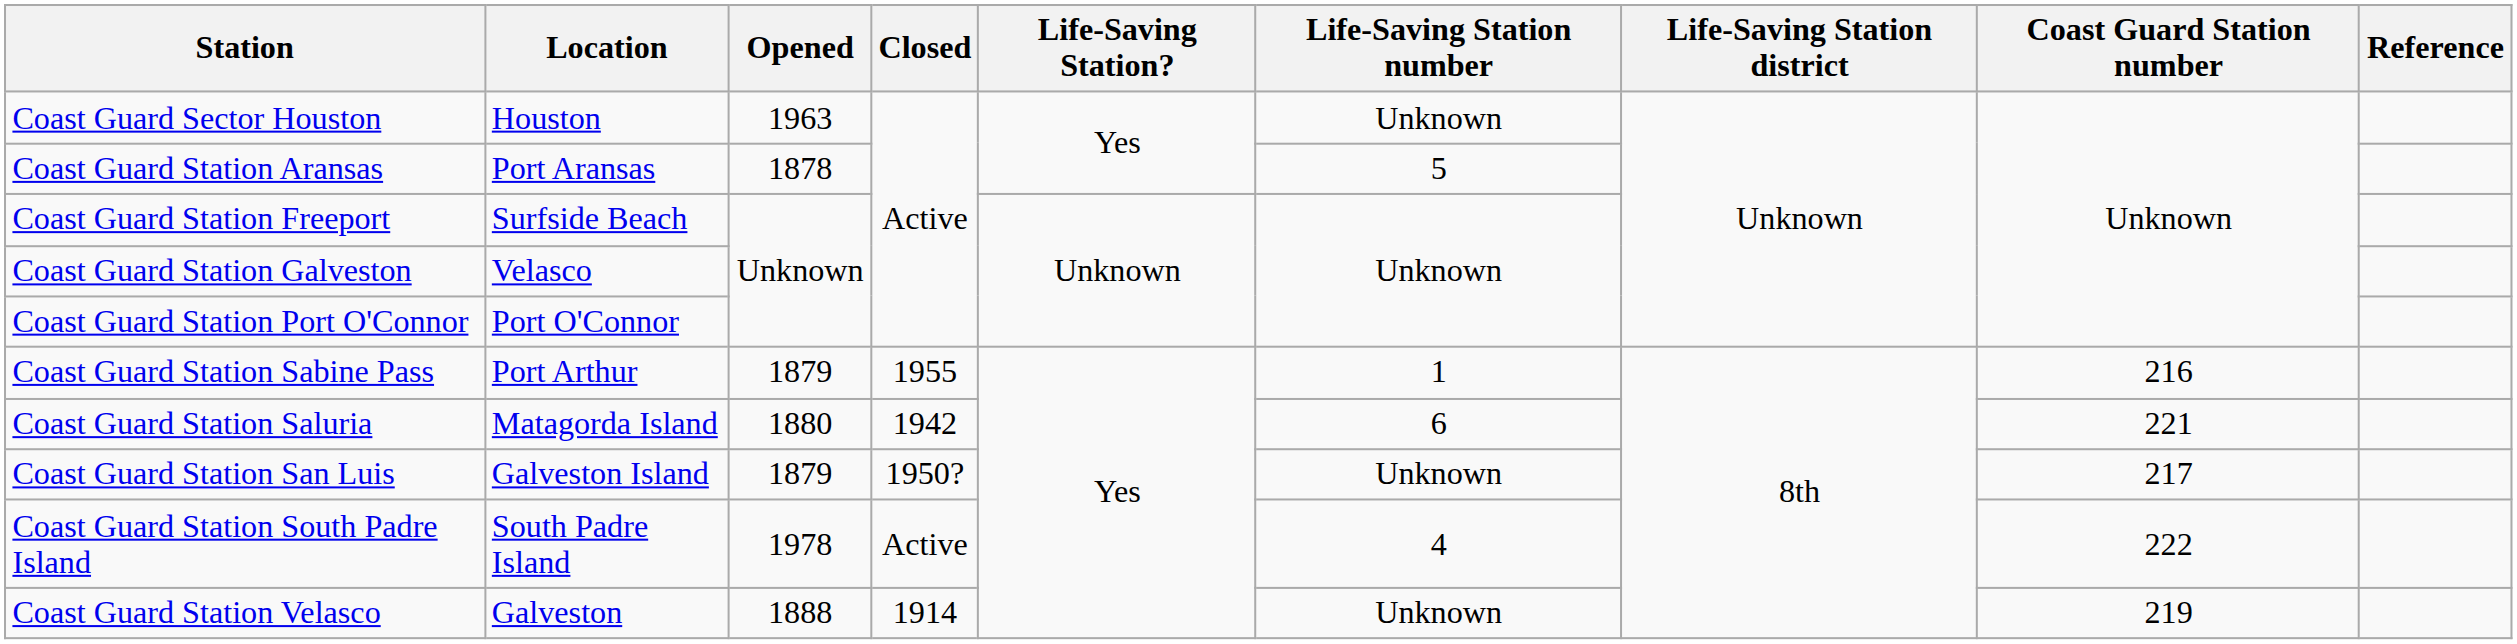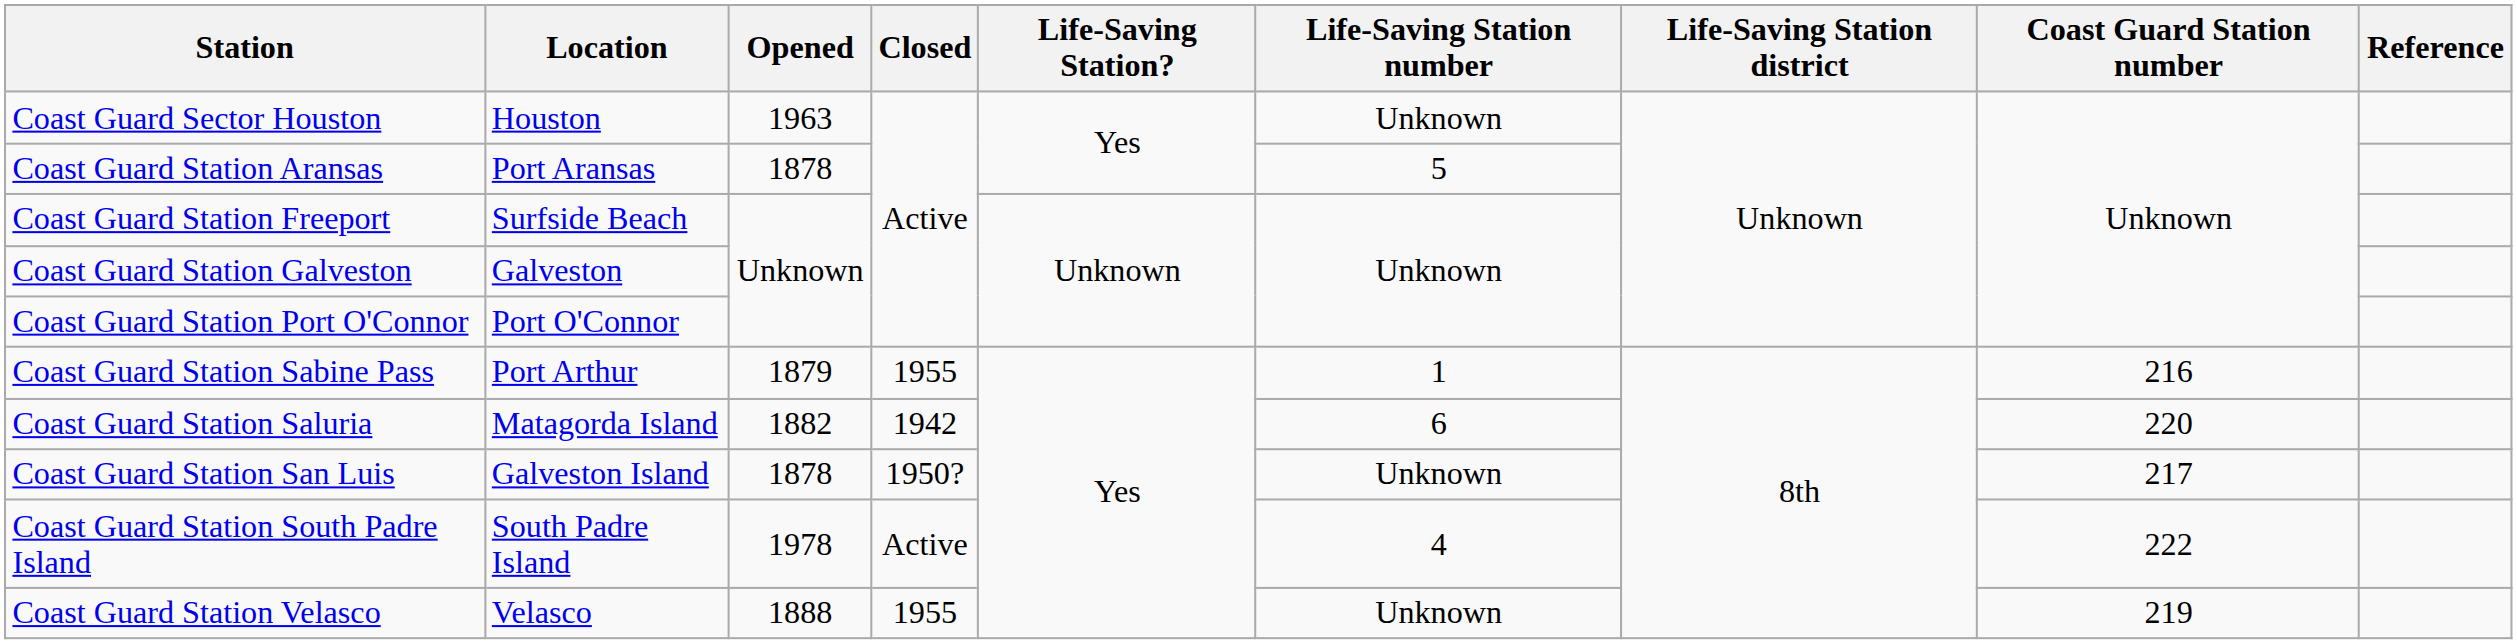Coast Guard Station Galveston | Location: Velasco -> Galveston
Coast Guard Station Saluria | Opened: 1880 -> 1882
Coast Guard Station Saluria | Coast Guard Station number: 221 -> 220
Coast Guard Station San Luis | Opened: 1879 -> 1878
Coast Guard Station Velasco | Location: Galveston -> Velasco
Coast Guard Station Velasco | Closed: 1914 -> 1955
